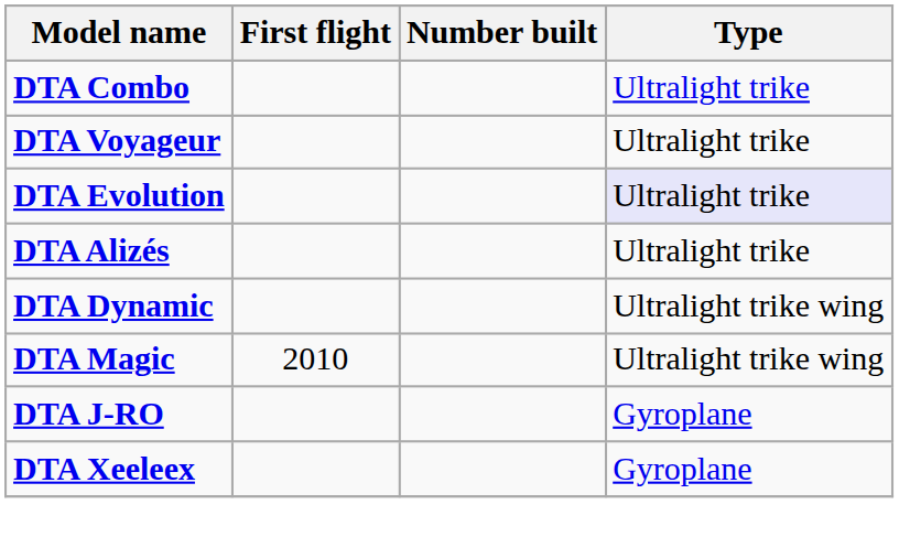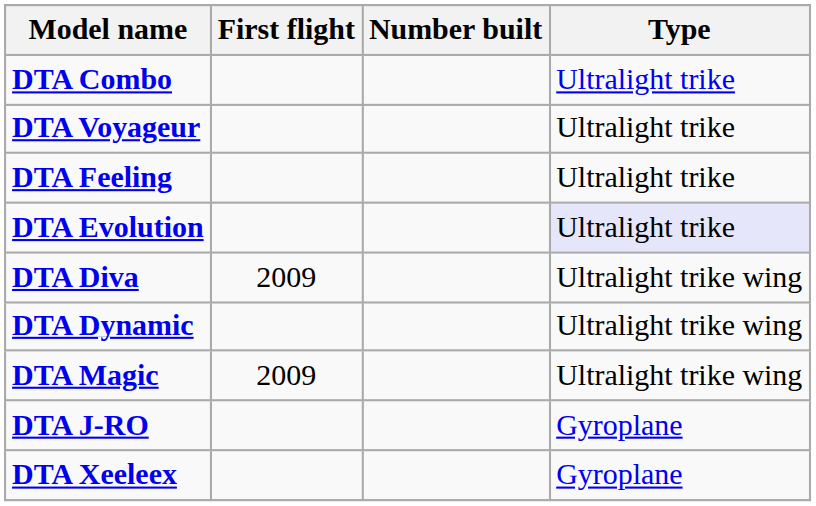+ row: DTA Feeling | Ultralight trike
- row: DTA Alizés | Ultralight trike
+ row: DTA Diva | 2009 | Ultralight trike wing
DTA Magic | First flight: 2010 -> 2009
